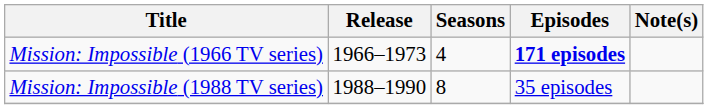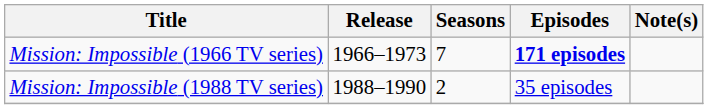Mission: Impossible (1966 TV series) | Seasons: 4 -> 7
Mission: Impossible (1988 TV series) | Seasons: 8 -> 2
